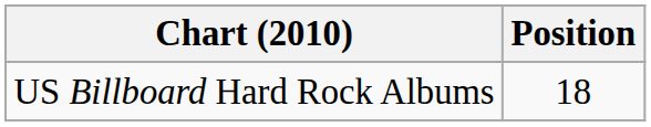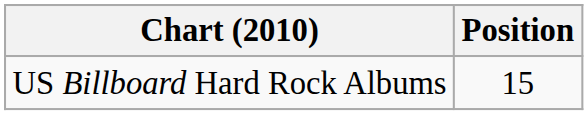US Billboard Hard Rock Albums | Position: 18 -> 15
